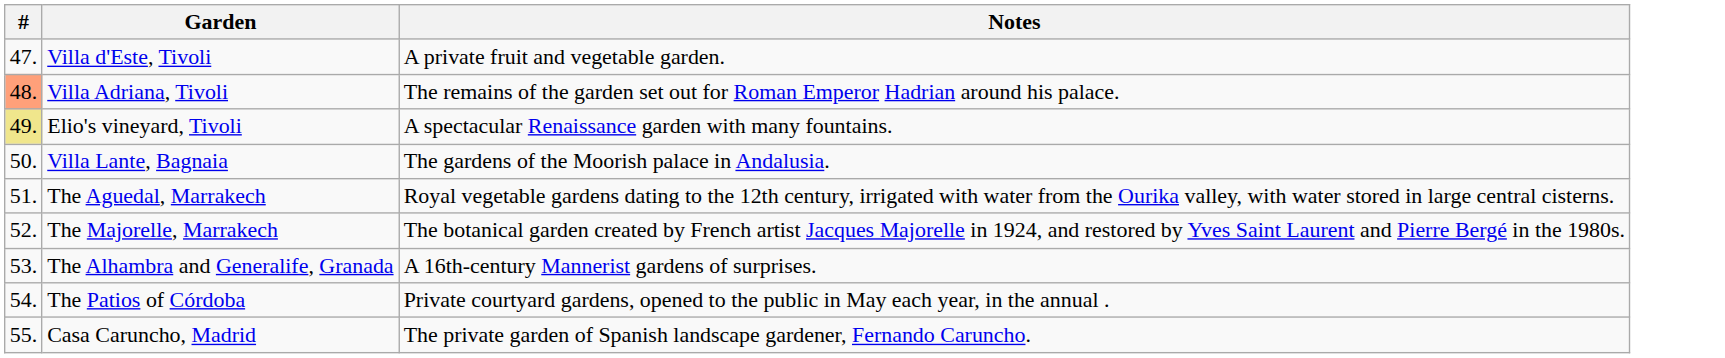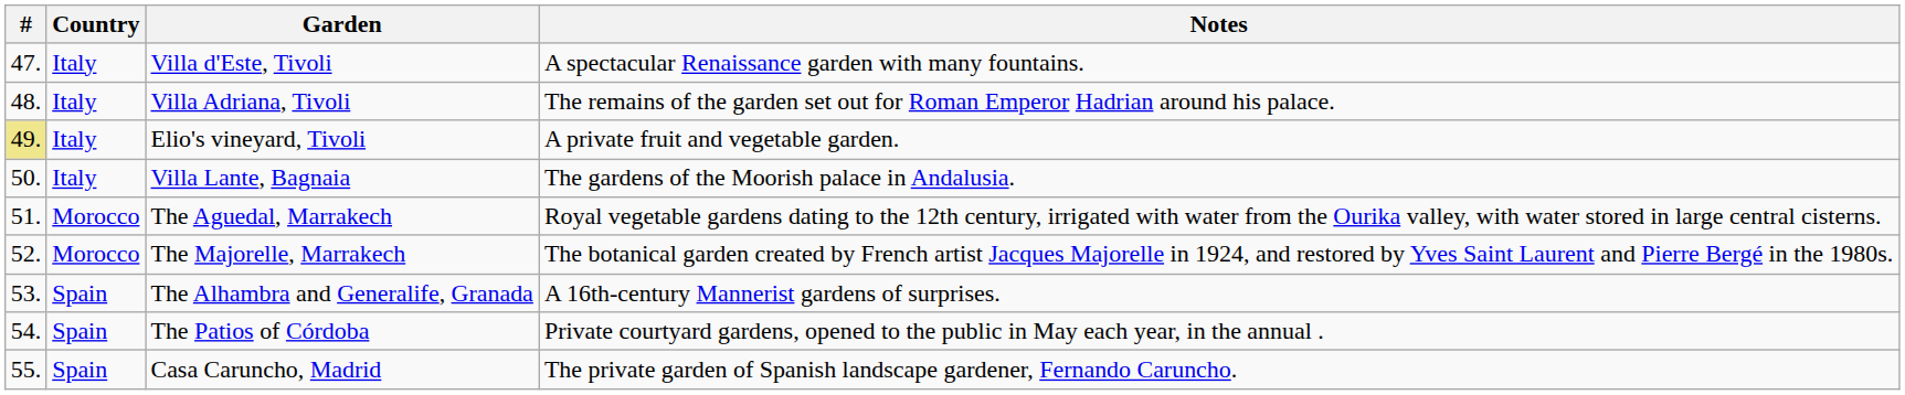+ column: Country | Italy | Italy | Italy | Italy | Morocco | Morocco | Spain | Spain | Spain
Villa d'Este, Tivoli | Notes: A private fruit and vegetable garden. -> A spectacular Renaissance garden with many fountains.
Villa Adriana, Tivoli | #: lightsalmon background -> no background
Elio's vineyard, Tivoli | Notes: A spectacular Renaissance garden with many fountains. -> A private fruit and vegetable garden.
